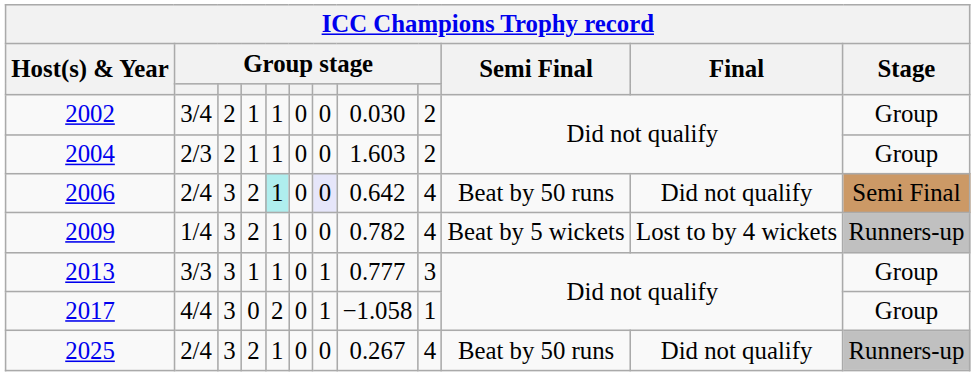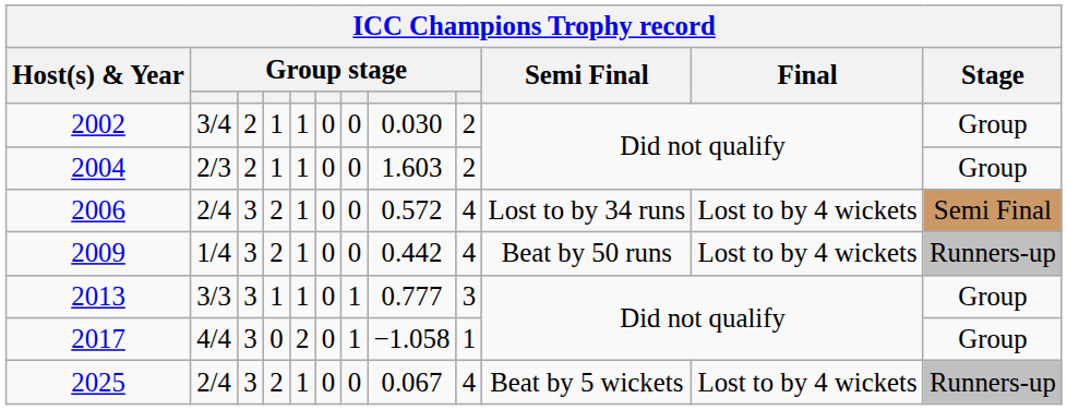2006 | column 5: paleturquoise background -> no background
2006 | column 7: lavender background -> no background
2006 | column 8: 0.642 -> 0.572
2006 | Semi Final: Beat by 50 runs -> Lost to by 34 runs
2006 | Final: Did not qualify -> Lost to by 4 wickets
2009 | column 8: 0.782 -> 0.442
2009 | Semi Final: Beat by 5 wickets -> Beat by 50 runs
2025 | column 8: 0.267 -> 0.067
2025 | Semi Final: Beat by 50 runs -> Beat by 5 wickets
2025 | Final: Did not qualify -> Lost to by 4 wickets
